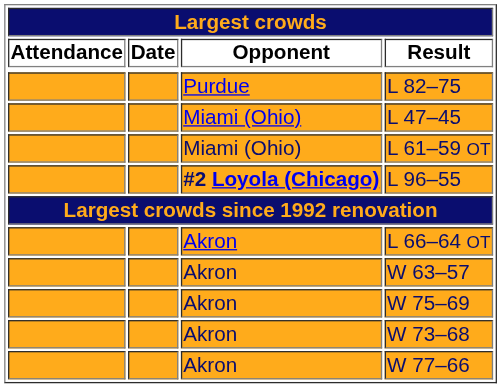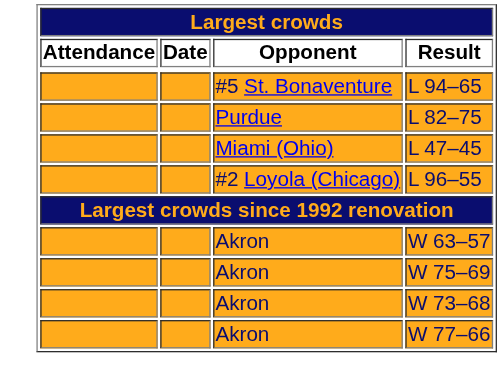+ row: #5 St. Bonaventure | L 94–65
- row: Miami (Ohio) | L 61–59 OT
L 96–55 | Opponent: bold -> normal
- row: Akron | L 66–64 OT
